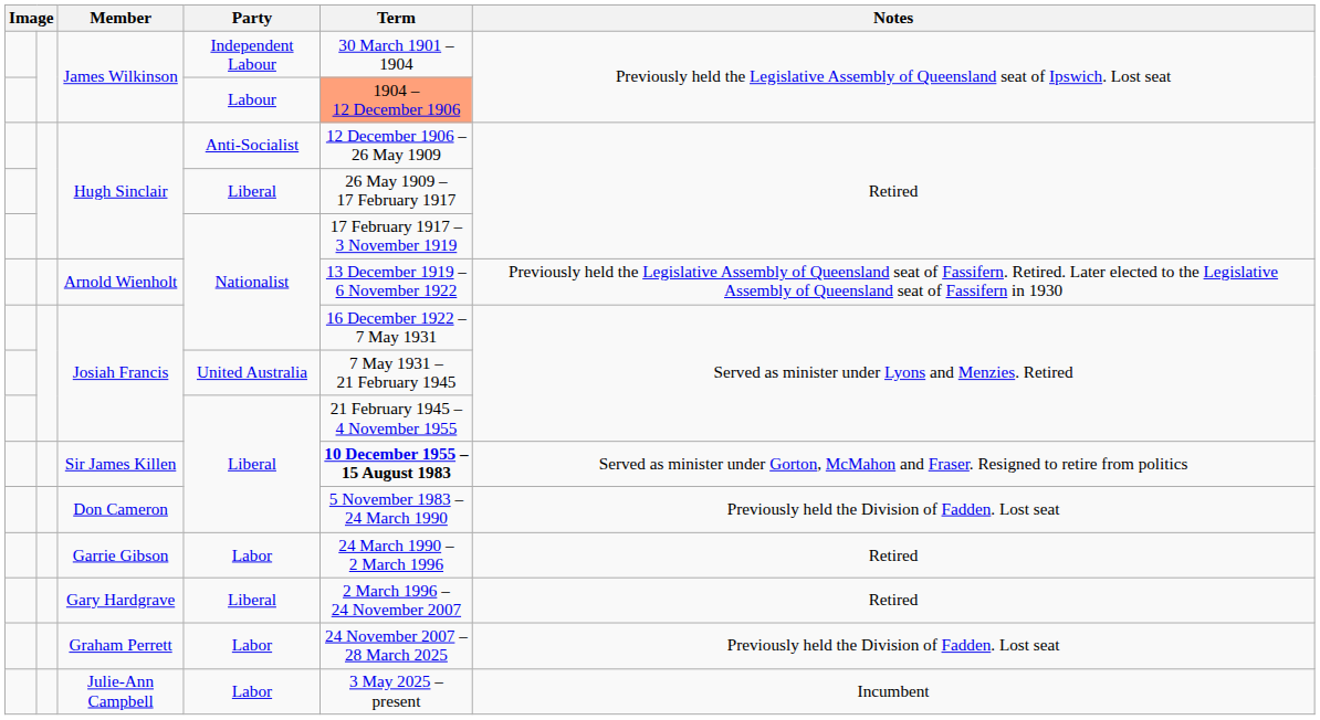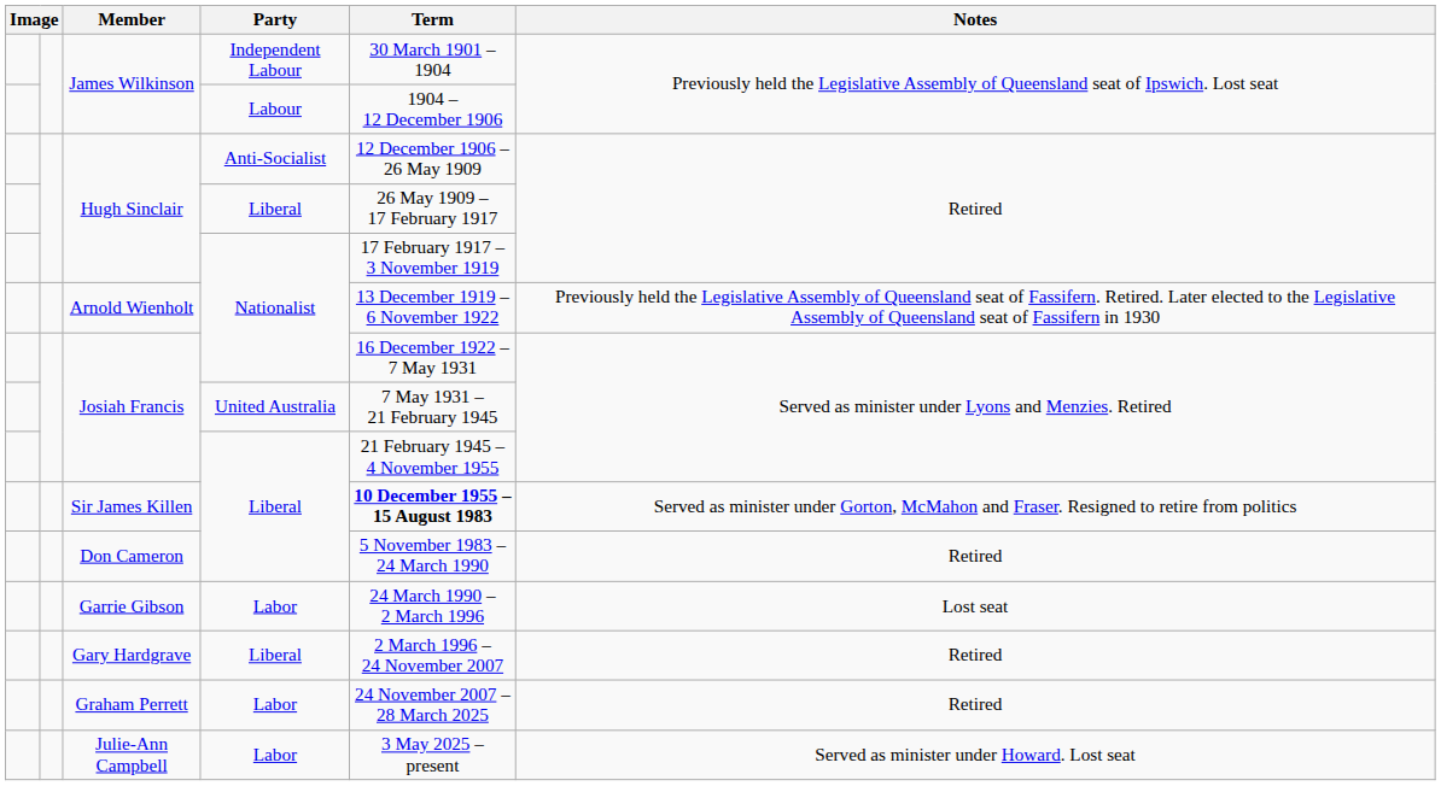James Wilkinson / Labour | Term: lightsalmon background -> no background
Don Cameron | Notes: Previously held the Division of Fadden. Lost seat -> Retired
Garrie Gibson | Notes: Retired -> Lost seat
Graham Perrett | Notes: Previously held the Division of Fadden. Lost seat -> Retired
Julie-Ann Campbell | Notes: Incumbent -> Served as minister under Howard. Lost seat
